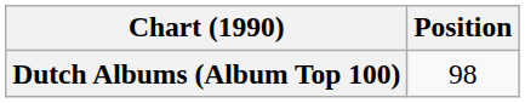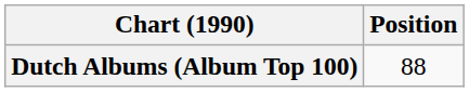Dutch Albums (Album Top 100) | Position: 98 -> 88
